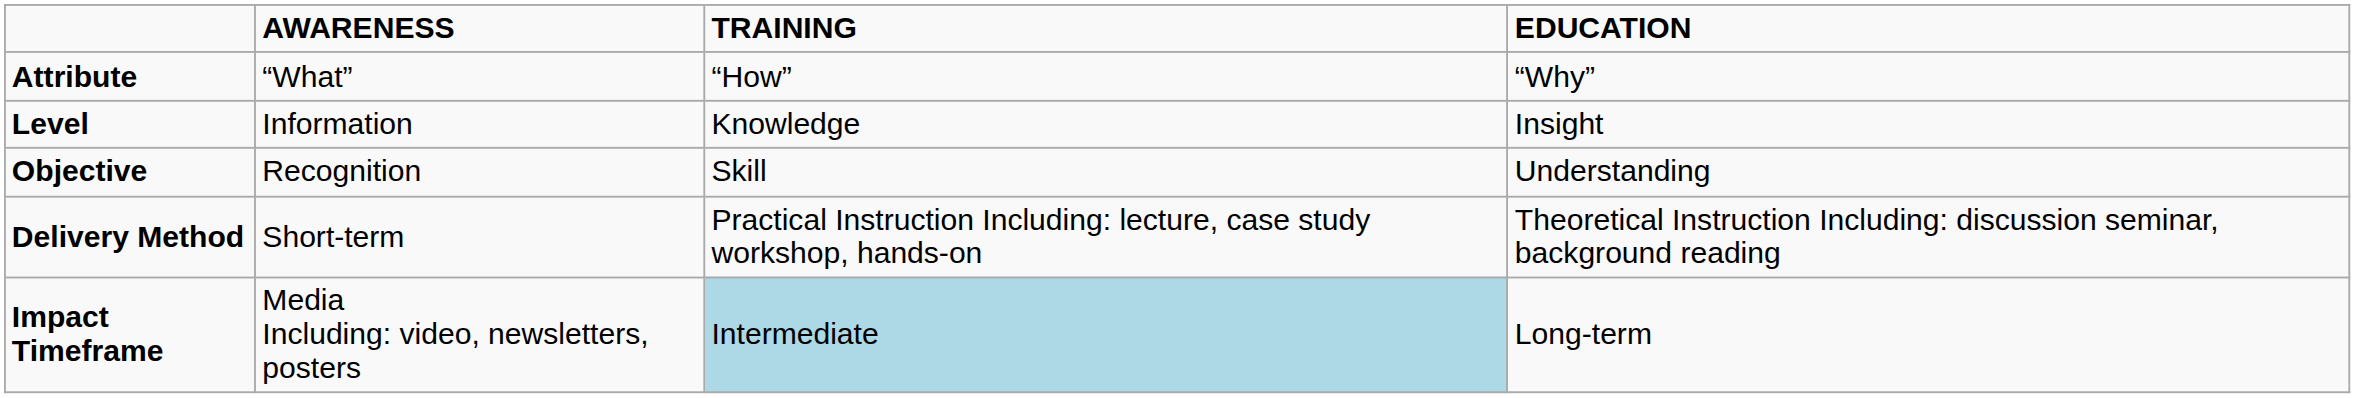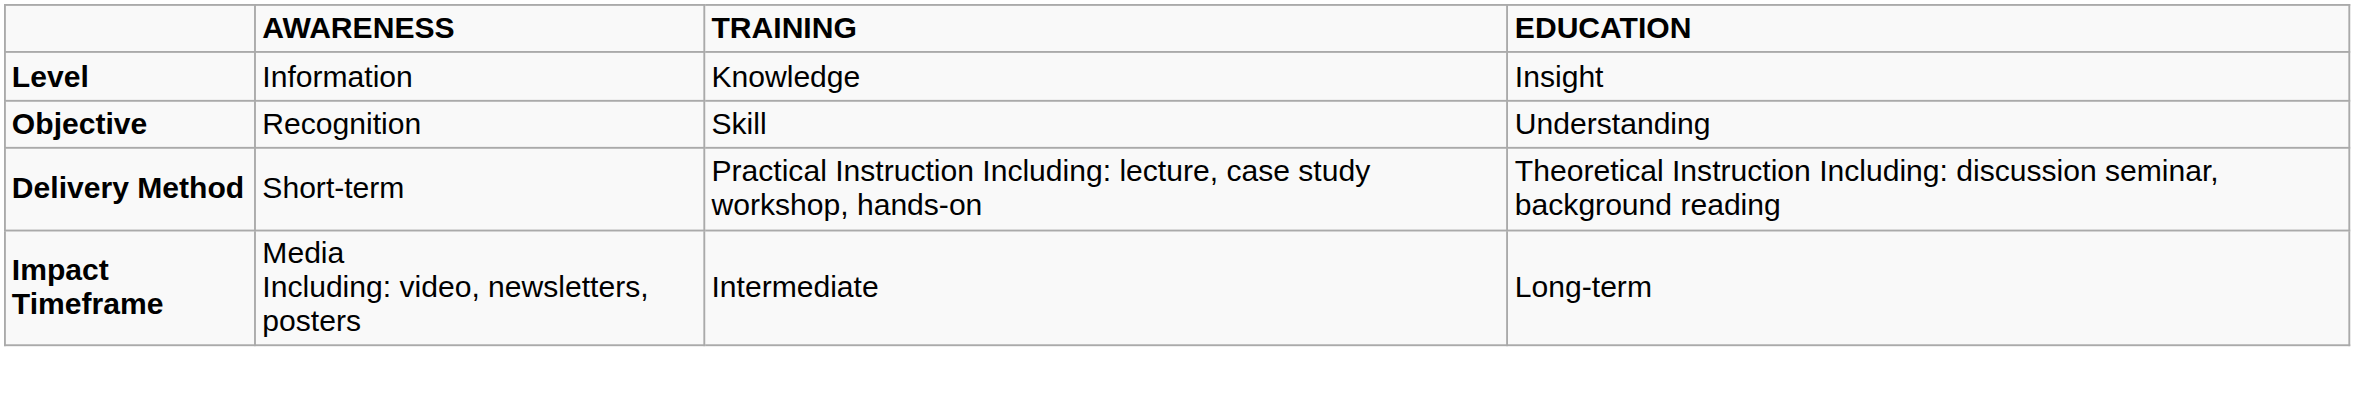- row: Attribute | “What” | “How” | “Why”
Impact Timeframe | TRAINING: lightblue background -> no background
